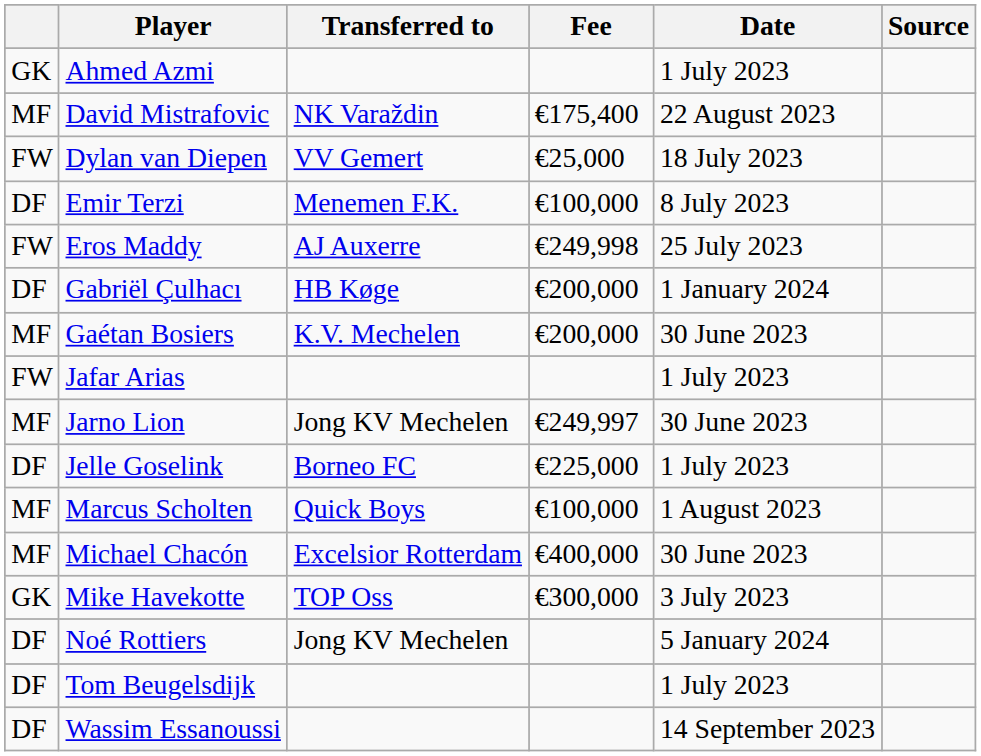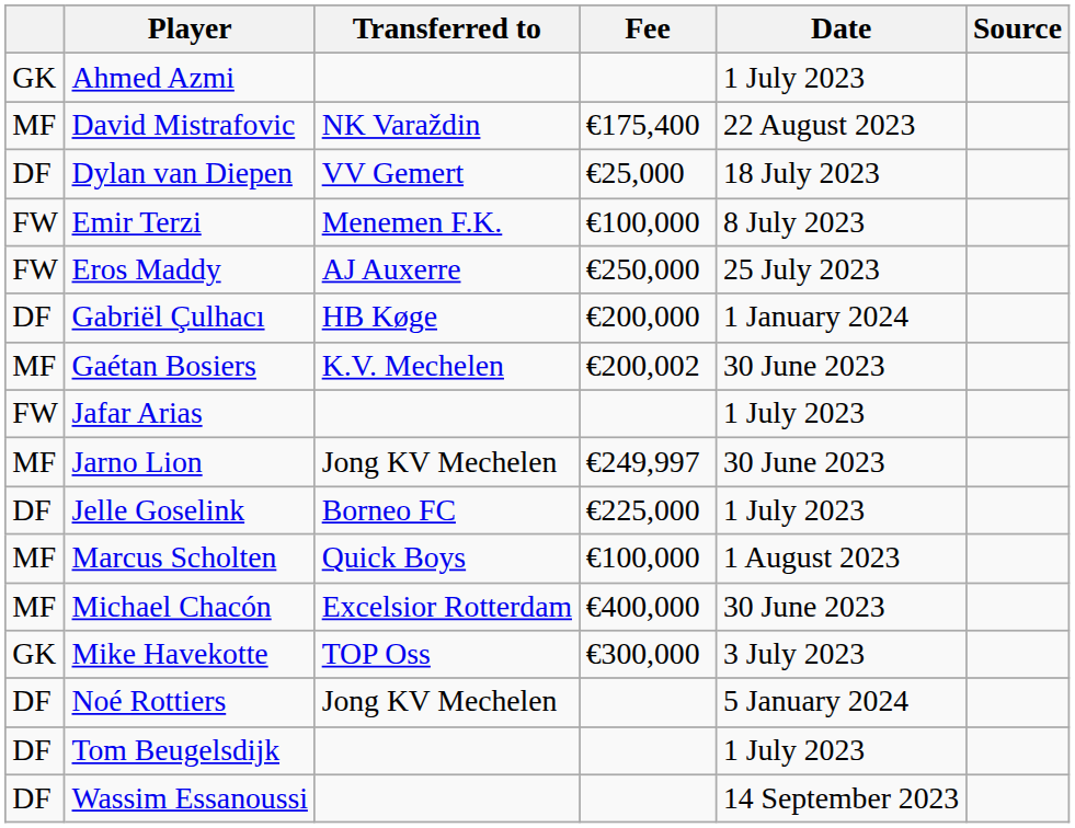Dylan van Diepen | column 1: FW -> DF
Emir Terzi | column 1: DF -> FW
Eros Maddy | Fee: €249,998 -> €250,000
Gaétan Bosiers | Fee: €200,000 -> €200,002
